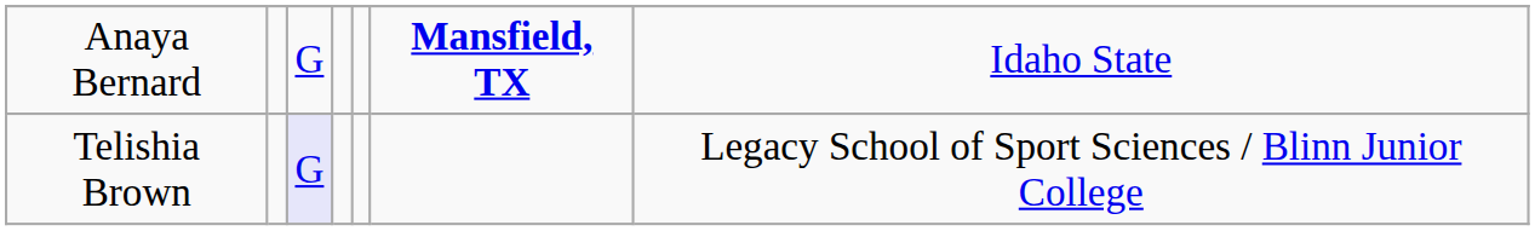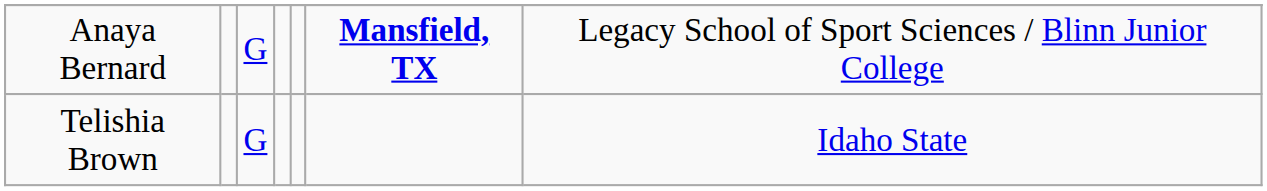Anaya Bernard | column 7: Idaho State -> Legacy School of Sport Sciences / Blinn Junior College
Telishia Brown | column 3: lavender background -> no background
Telishia Brown | column 7: Legacy School of Sport Sciences / Blinn Junior College -> Idaho State
